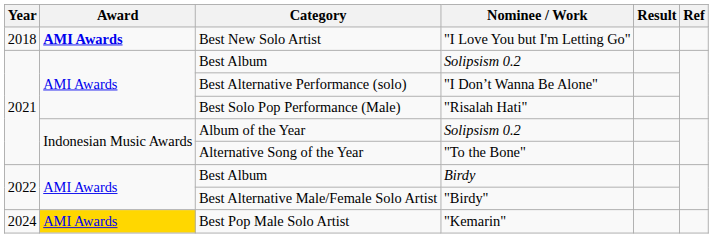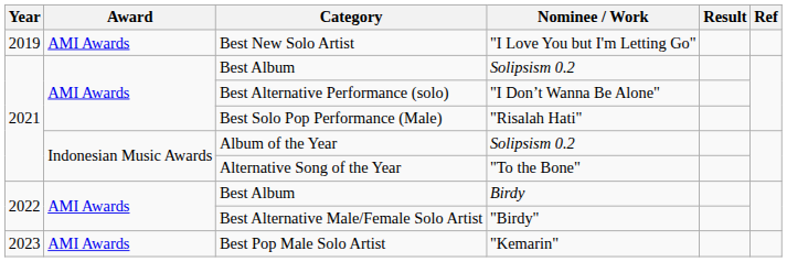Best New Solo Artist | Year: 2018 -> 2019
Best New Solo Artist | Award: bold -> normal
Best Pop Male Solo Artist | Year: 2024 -> 2023
Best Pop Male Solo Artist | Award: gold background -> no background
